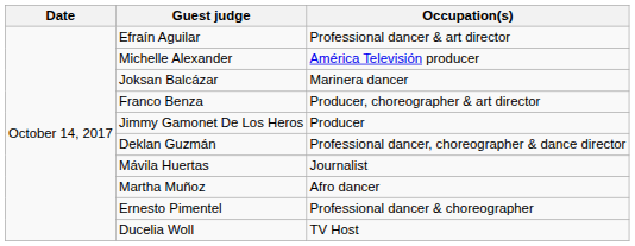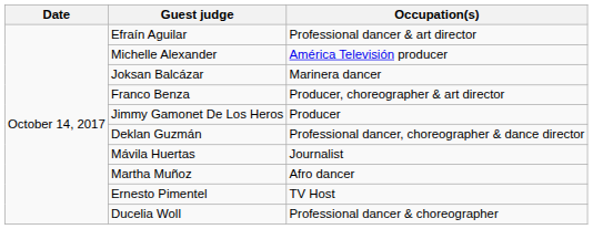Ernesto Pimentel | Occupation(s): Professional dancer & choreographer -> TV Host
Ducelia Woll | Occupation(s): TV Host -> Professional dancer & choreographer
